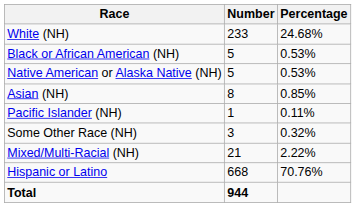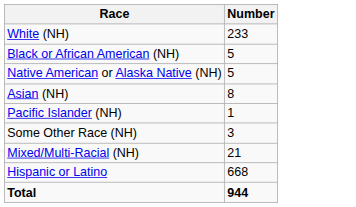- column: Percentage | 24.68% | 0.53% | 0.53% | 0.85% | 0.11% | 0.32% | 2.22% | 70.76%
